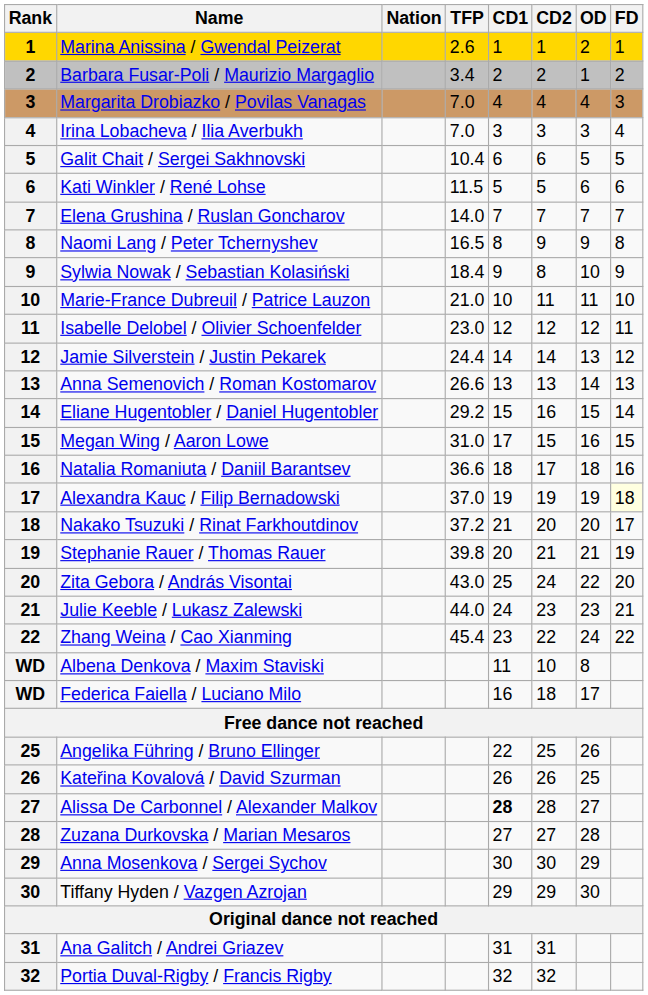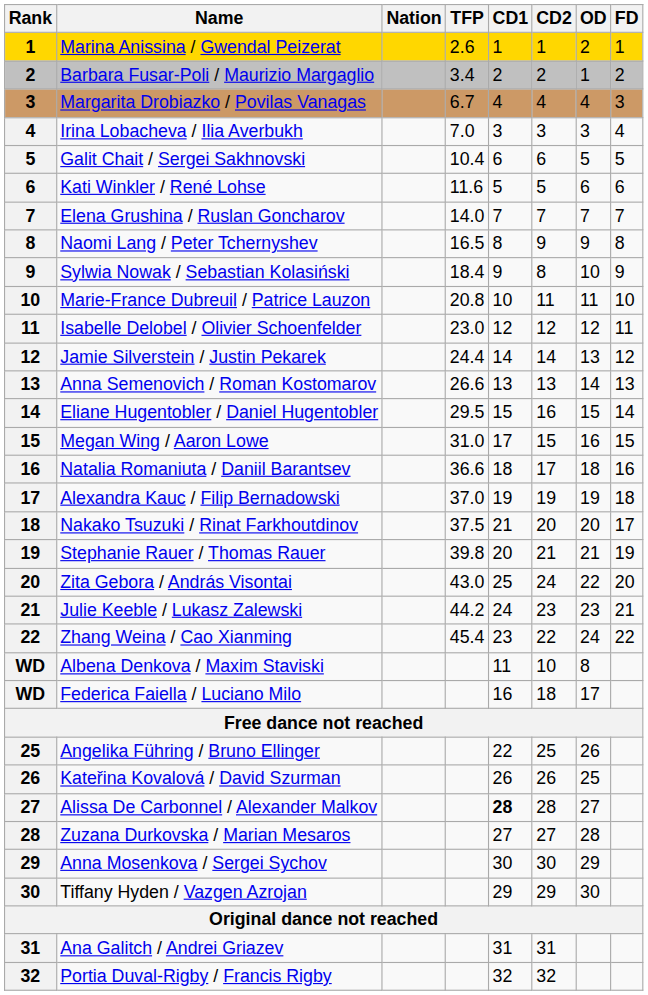Margarita Drobiazko / Povilas Vanagas | TFP: 7.0 -> 6.7
Kati Winkler / René Lohse | TFP: 11.5 -> 11.6
Marie-France Dubreuil / Patrice Lauzon | TFP: 21.0 -> 20.8
Eliane Hugentobler / Daniel Hugentobler | TFP: 29.2 -> 29.5
Alexandra Kauc / Filip Bernadowski | FD: lightyellow background -> no background
Nakako Tsuzuki / Rinat Farkhoutdinov | TFP: 37.2 -> 37.5
Julie Keeble / Lukasz Zalewski | TFP: 44.0 -> 44.2
